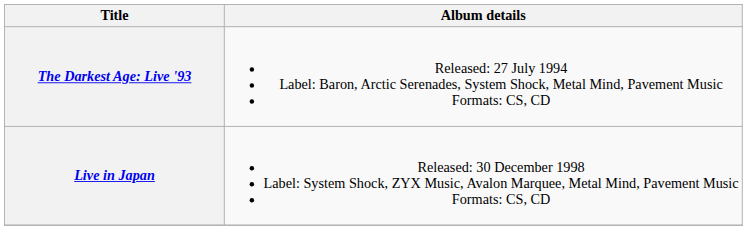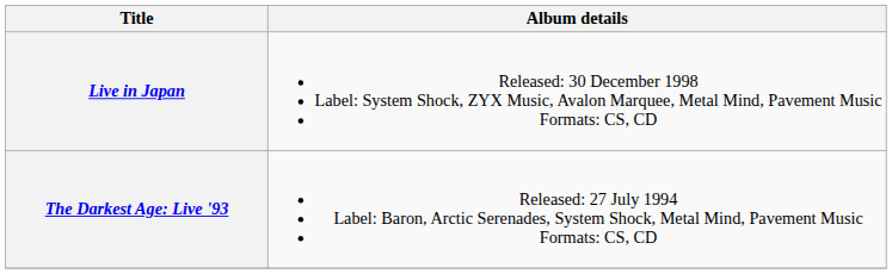rows swapped: The Darkest Age: Live '93 <-> Live in Japan
